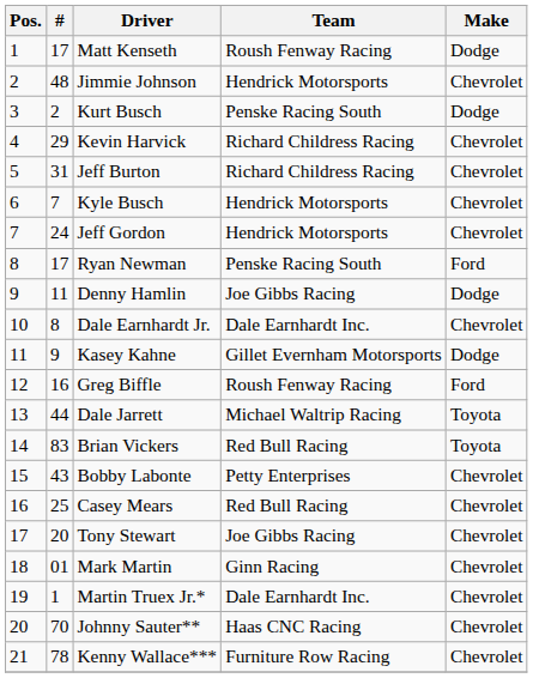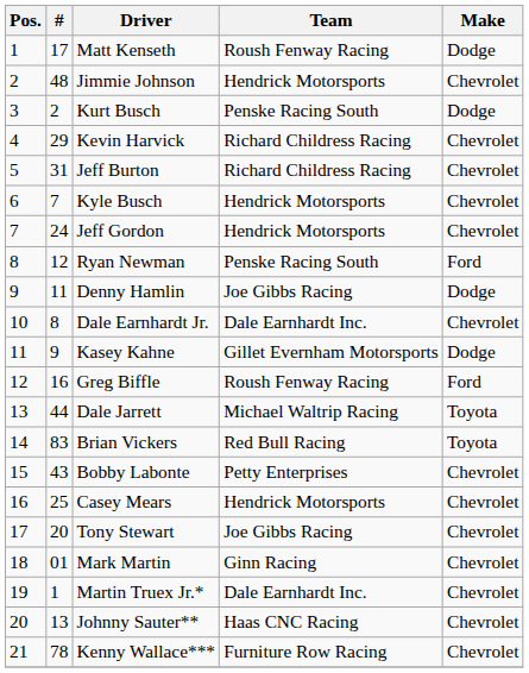Ryan Newman | #: 17 -> 12
Casey Mears | Team: Red Bull Racing -> Hendrick Motorsports
Johnny Sauter** | #: 70 -> 13
